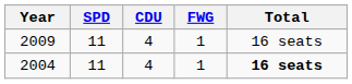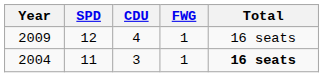2009 | SPD: 11 -> 12
2004 | CDU: 4 -> 3
